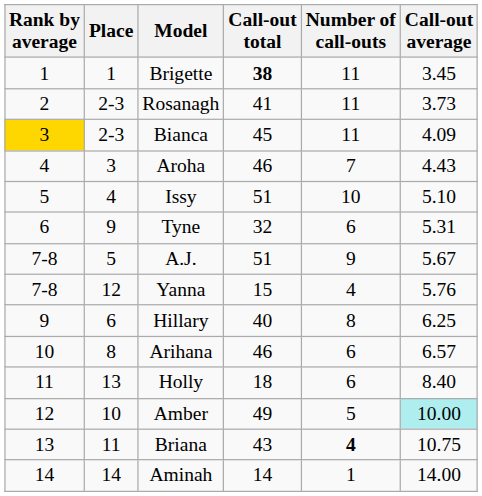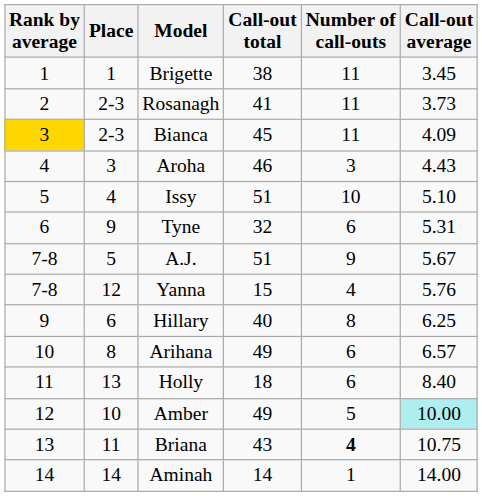Brigette | Call-out total: bold -> normal
Aroha | Number of call-outs: 7 -> 3
Arihana | Call-out total: 46 -> 49
